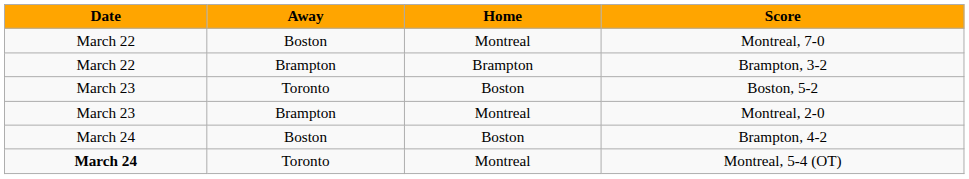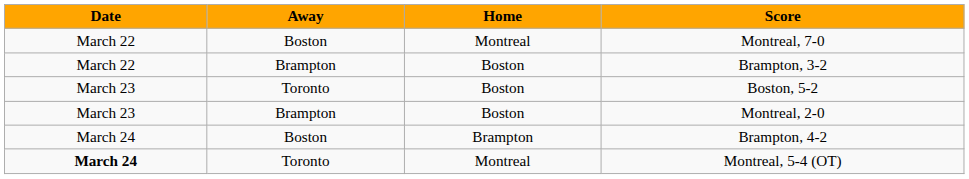Brampton, 3-2 | Home: Brampton -> Boston
Montreal, 2-0 | Home: Montreal -> Boston
Brampton, 4-2 | Home: Boston -> Brampton
